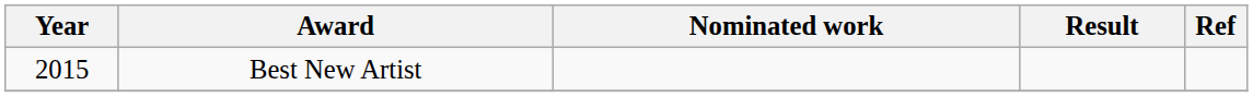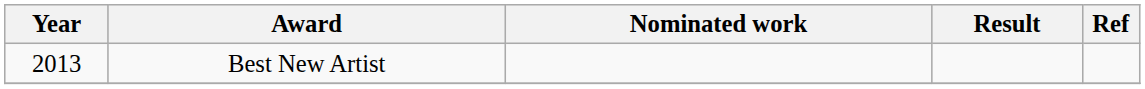Best New Artist | Year: 2015 -> 2013
